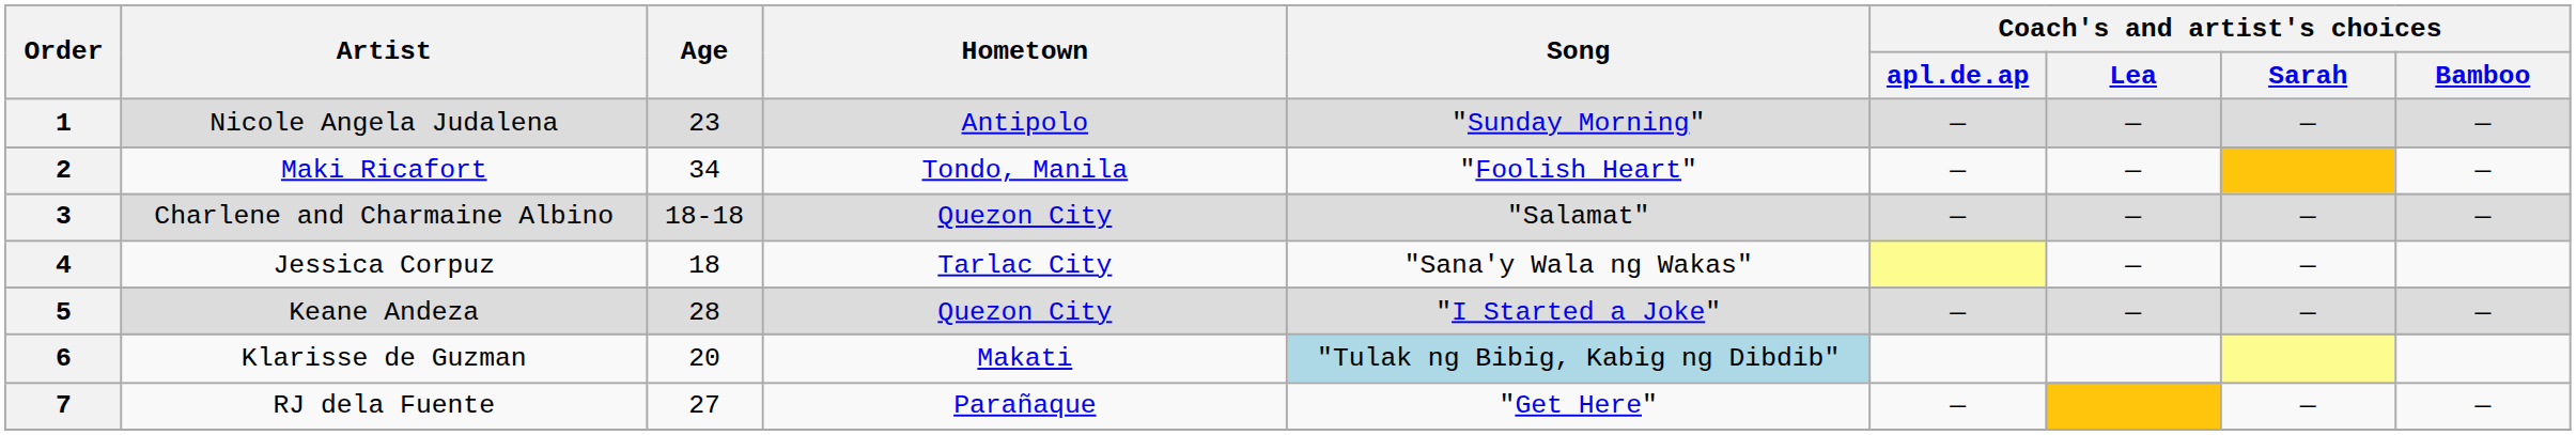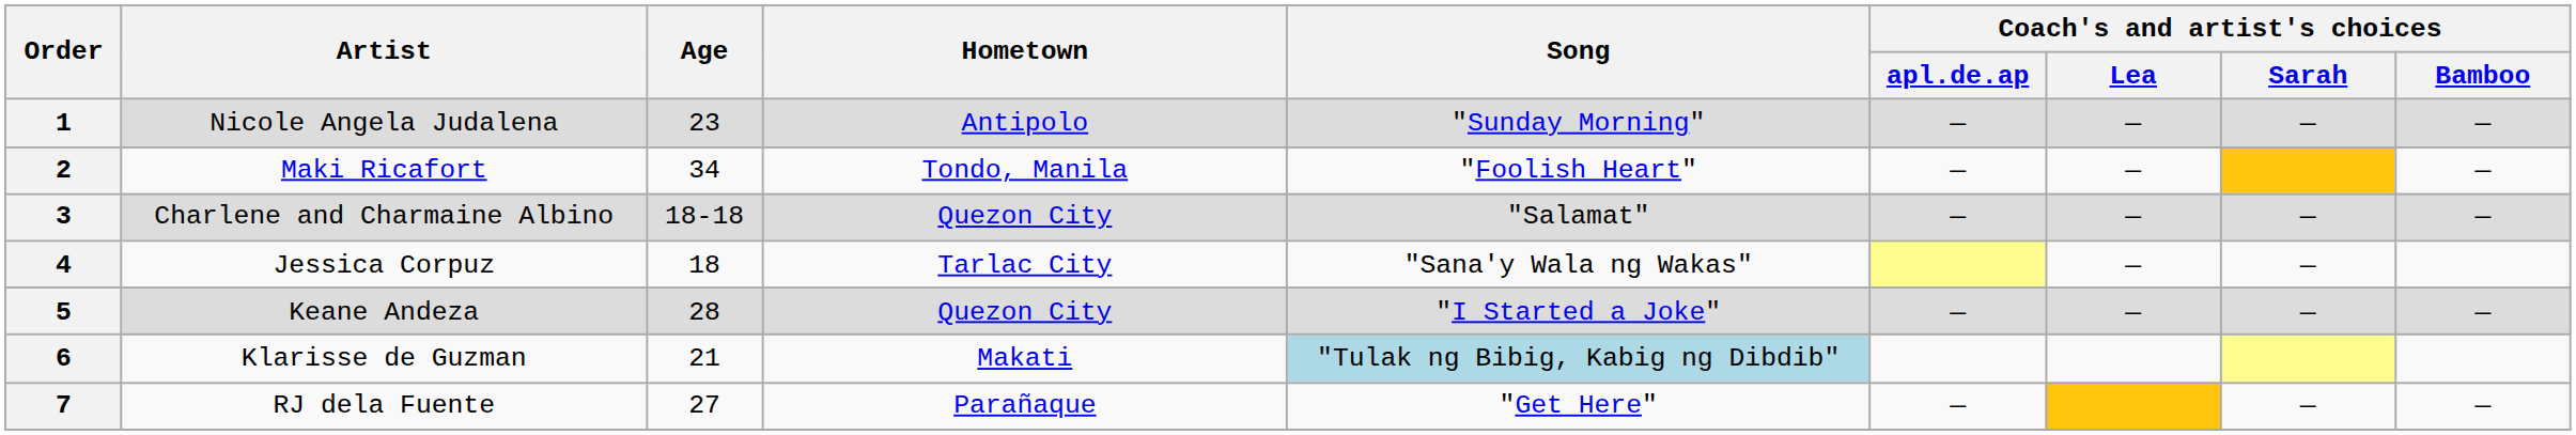6 | Age: 20 -> 21
